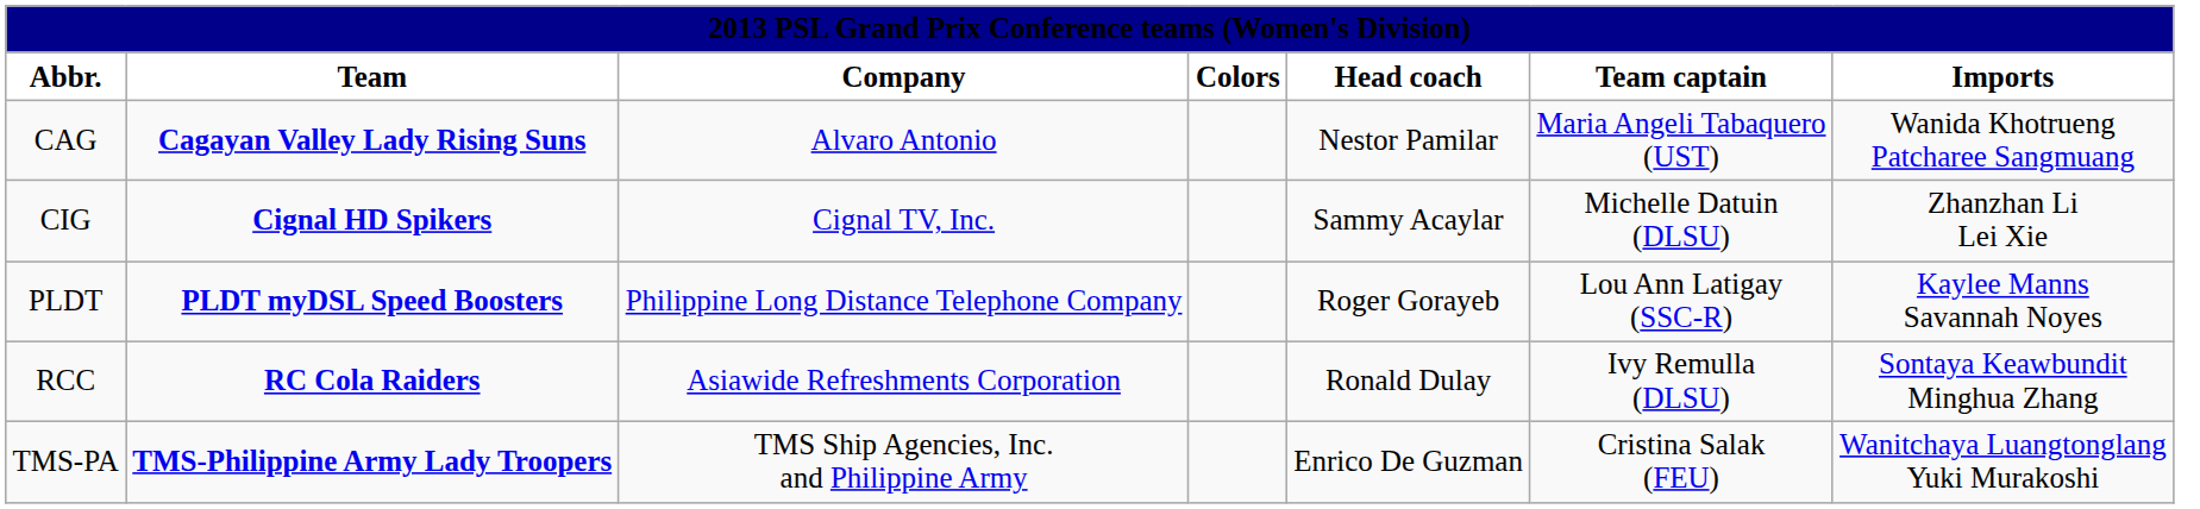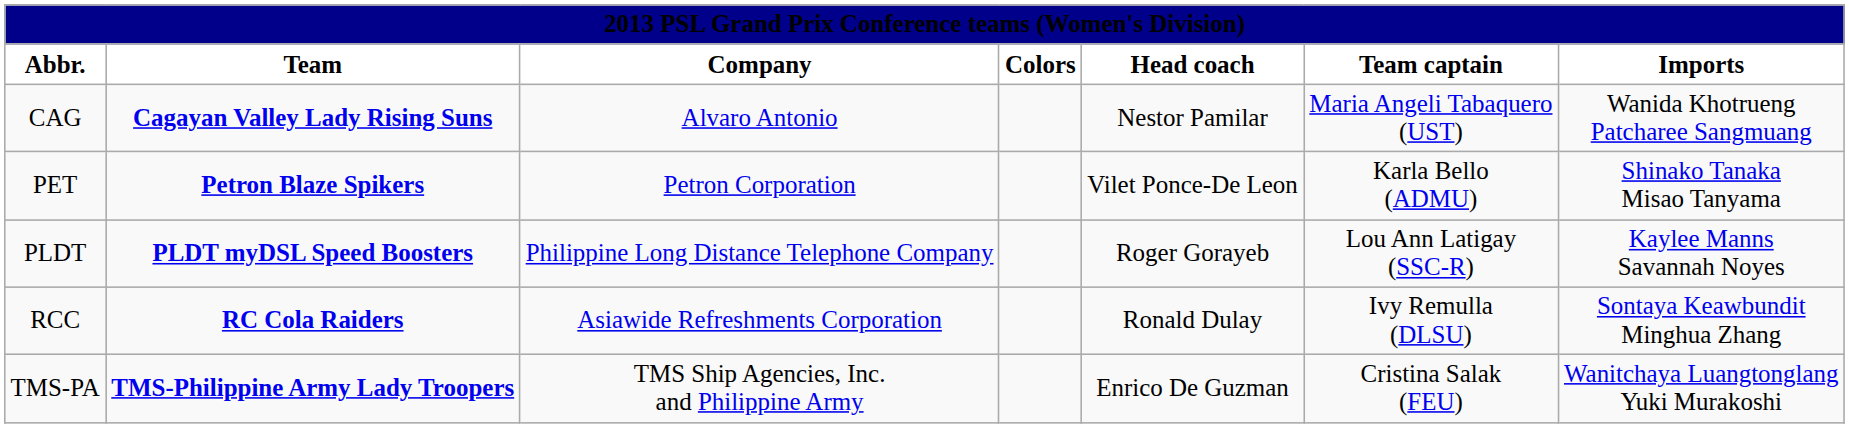- row: CIG | Cignal HD Spikers | Cignal TV, Inc. | Sammy Acaylar | Michelle Datuin (DLSU) | Zhanzhan Li Lei Xie
+ row: PET | Petron Blaze Spikers | Petron Corporation | Vilet Ponce-De Leon | Karla Bello (ADMU) | Shinako Tanaka Misao Tanyama
